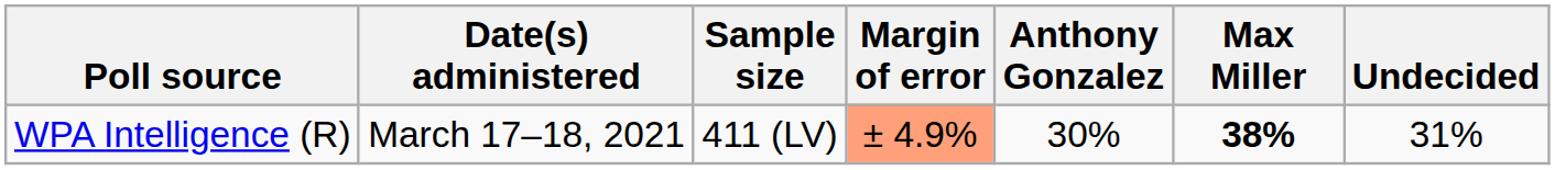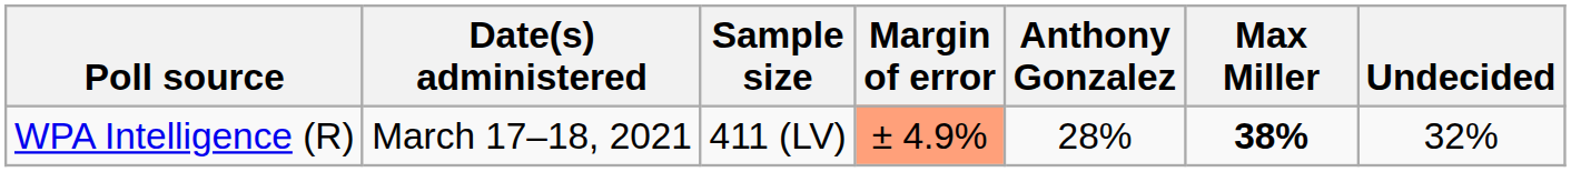WPA Intelligence (R) | Anthony Gonzalez: 30% -> 28%
WPA Intelligence (R) | Undecided: 31% -> 32%
